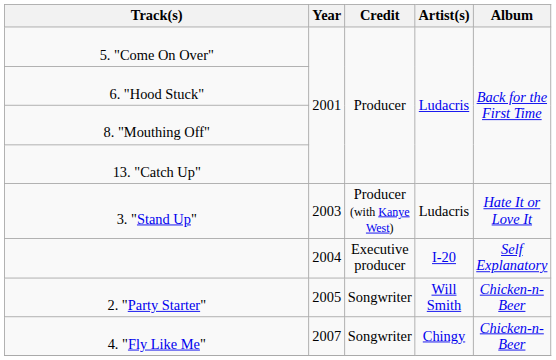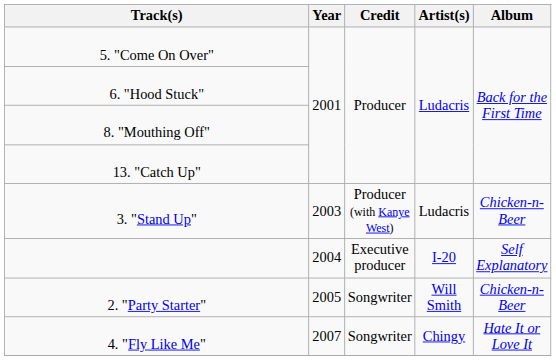3. "Stand Up" | Album: Hate It or Love It -> Chicken-n-Beer
4. "Fly Like Me" | Album: Chicken-n-Beer -> Hate It or Love It
